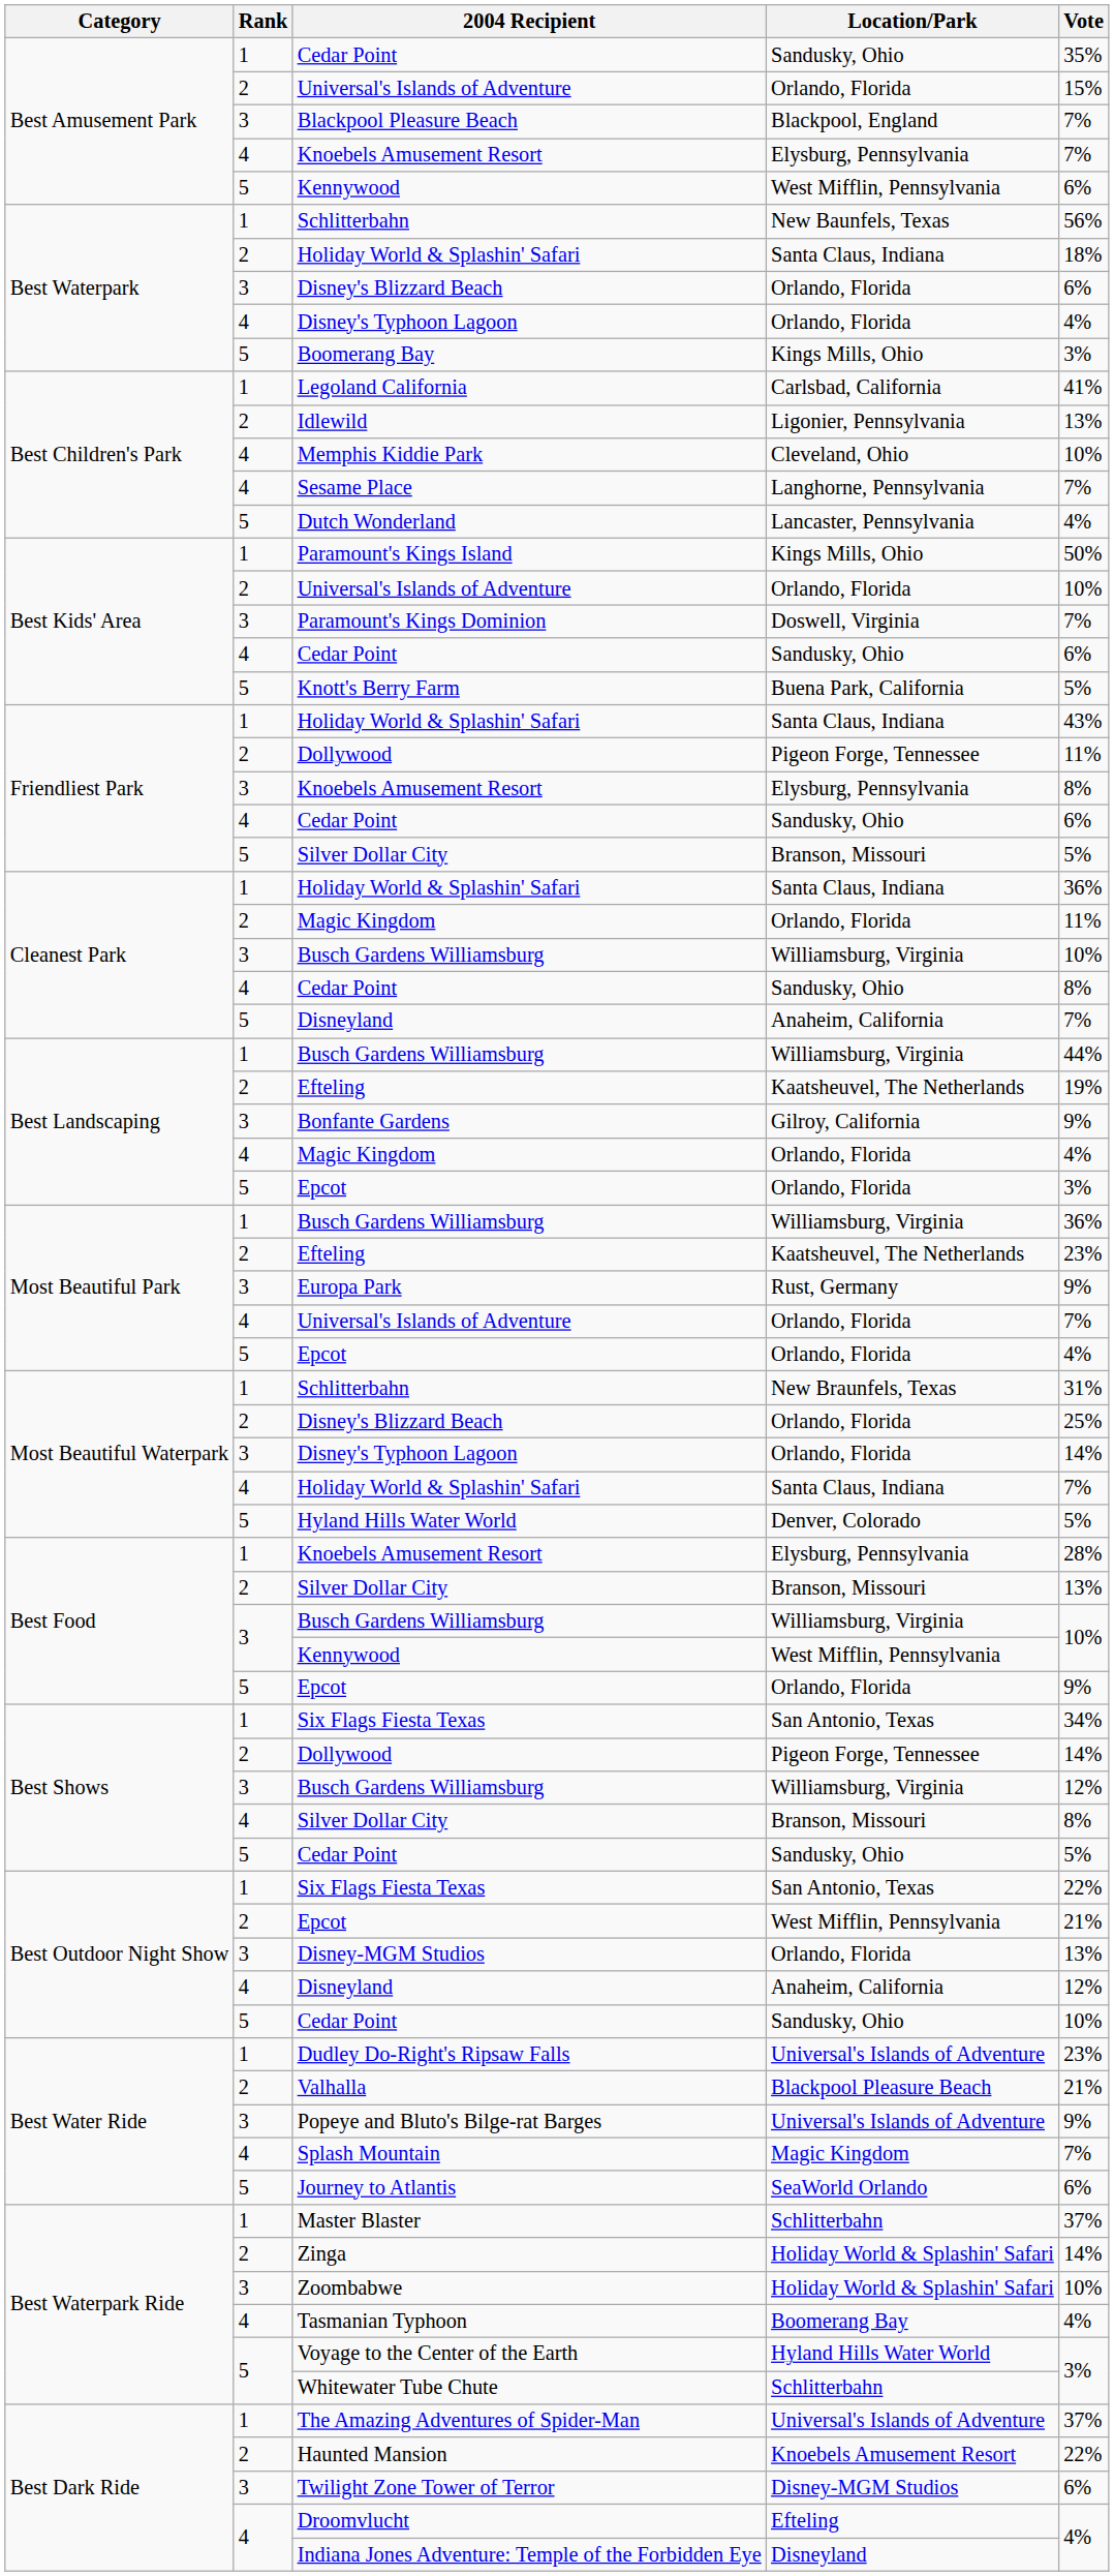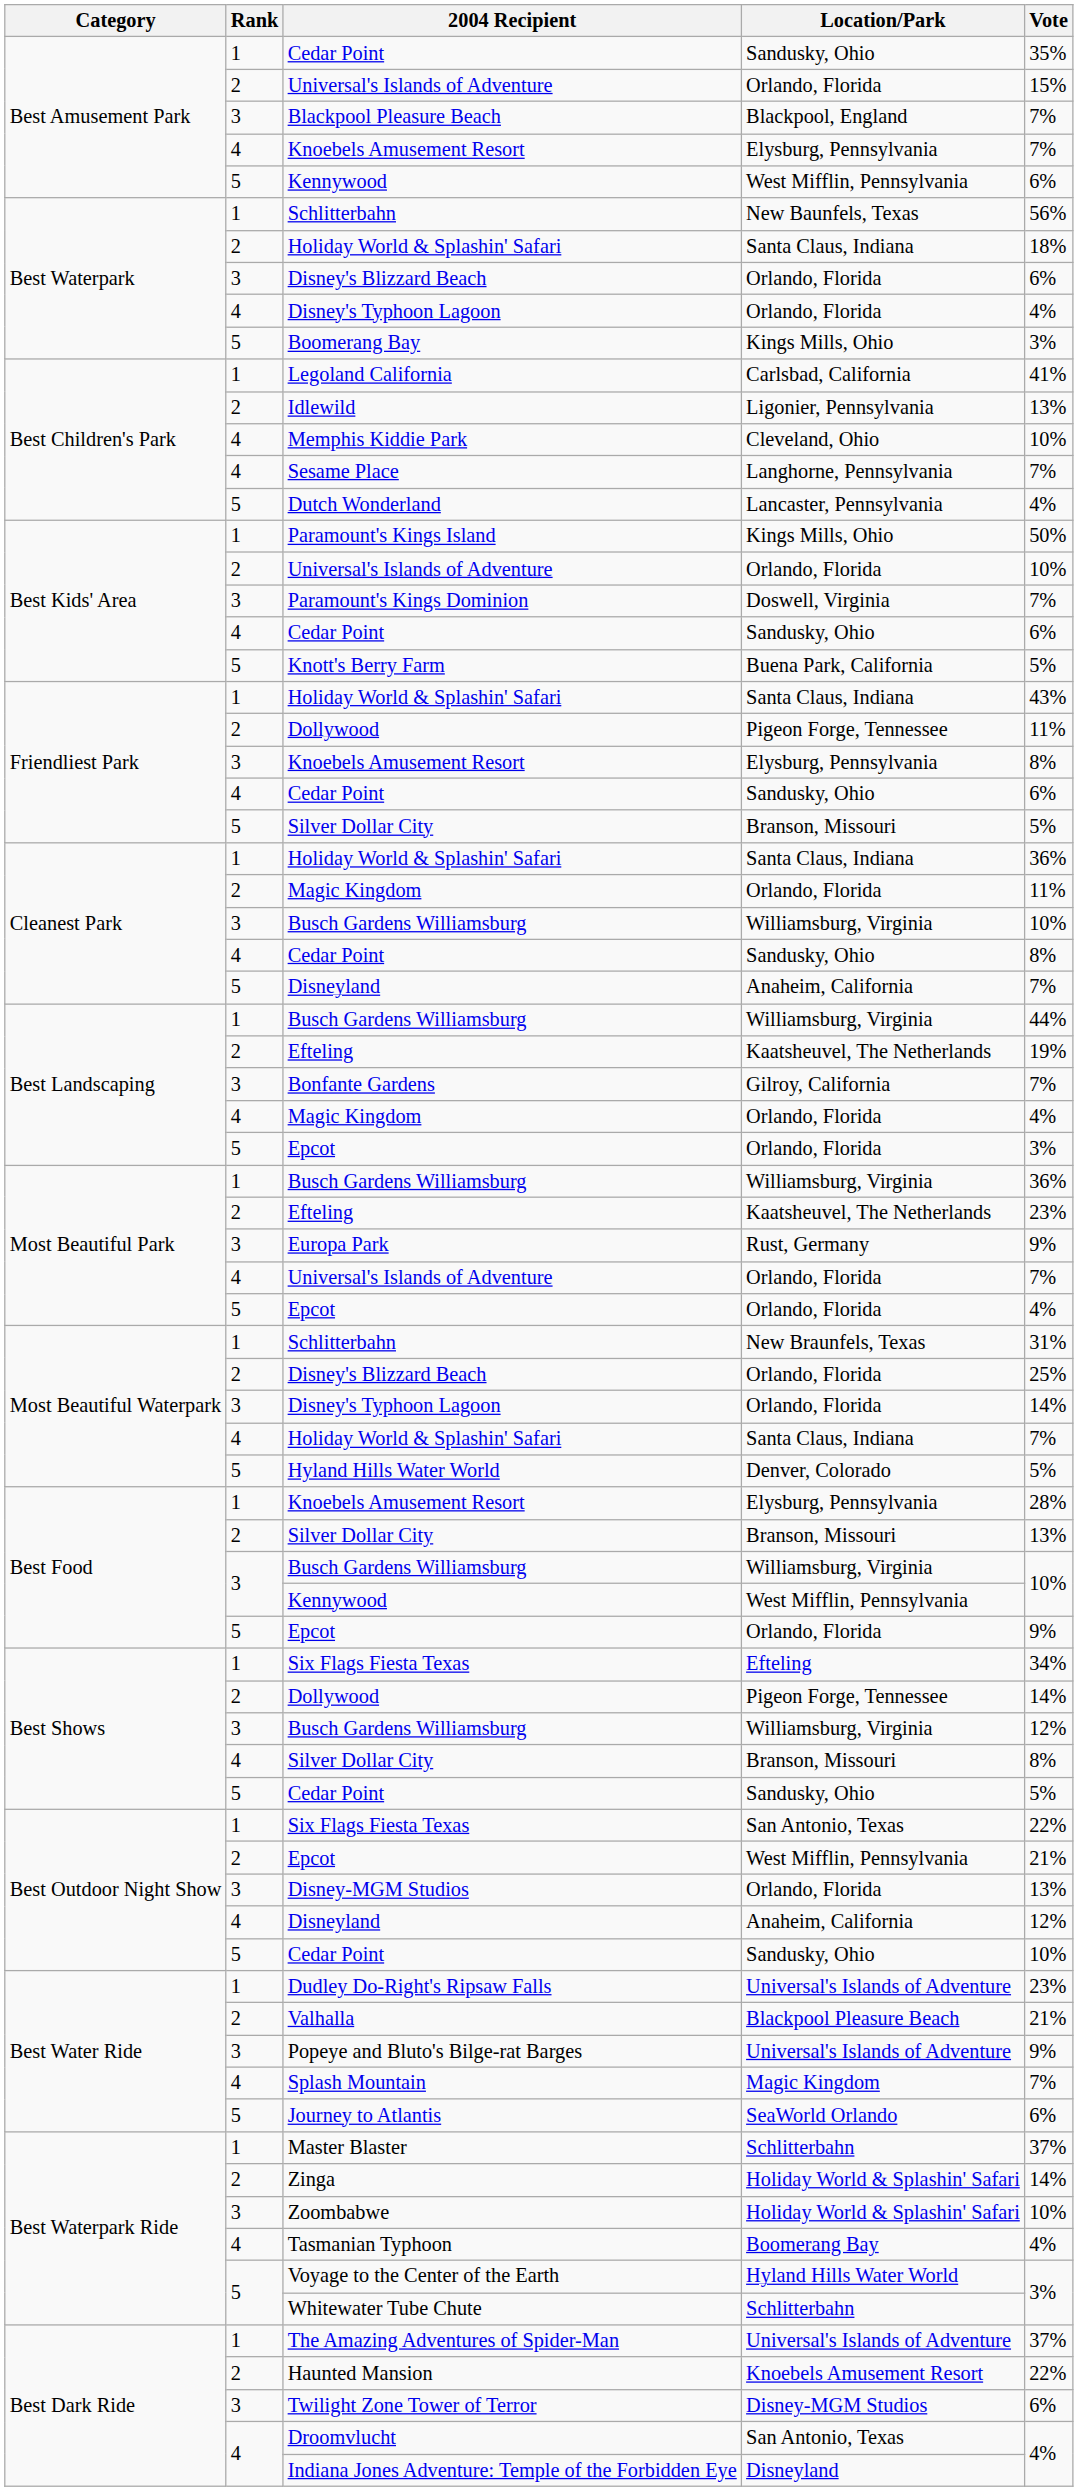Bonfante Gardens | Vote: 9% -> 7%
Best Shows / Six Flags Fiesta Texas | Location/Park: San Antonio, Texas -> Efteling
Droomvlucht | Location/Park: Efteling -> San Antonio, Texas
